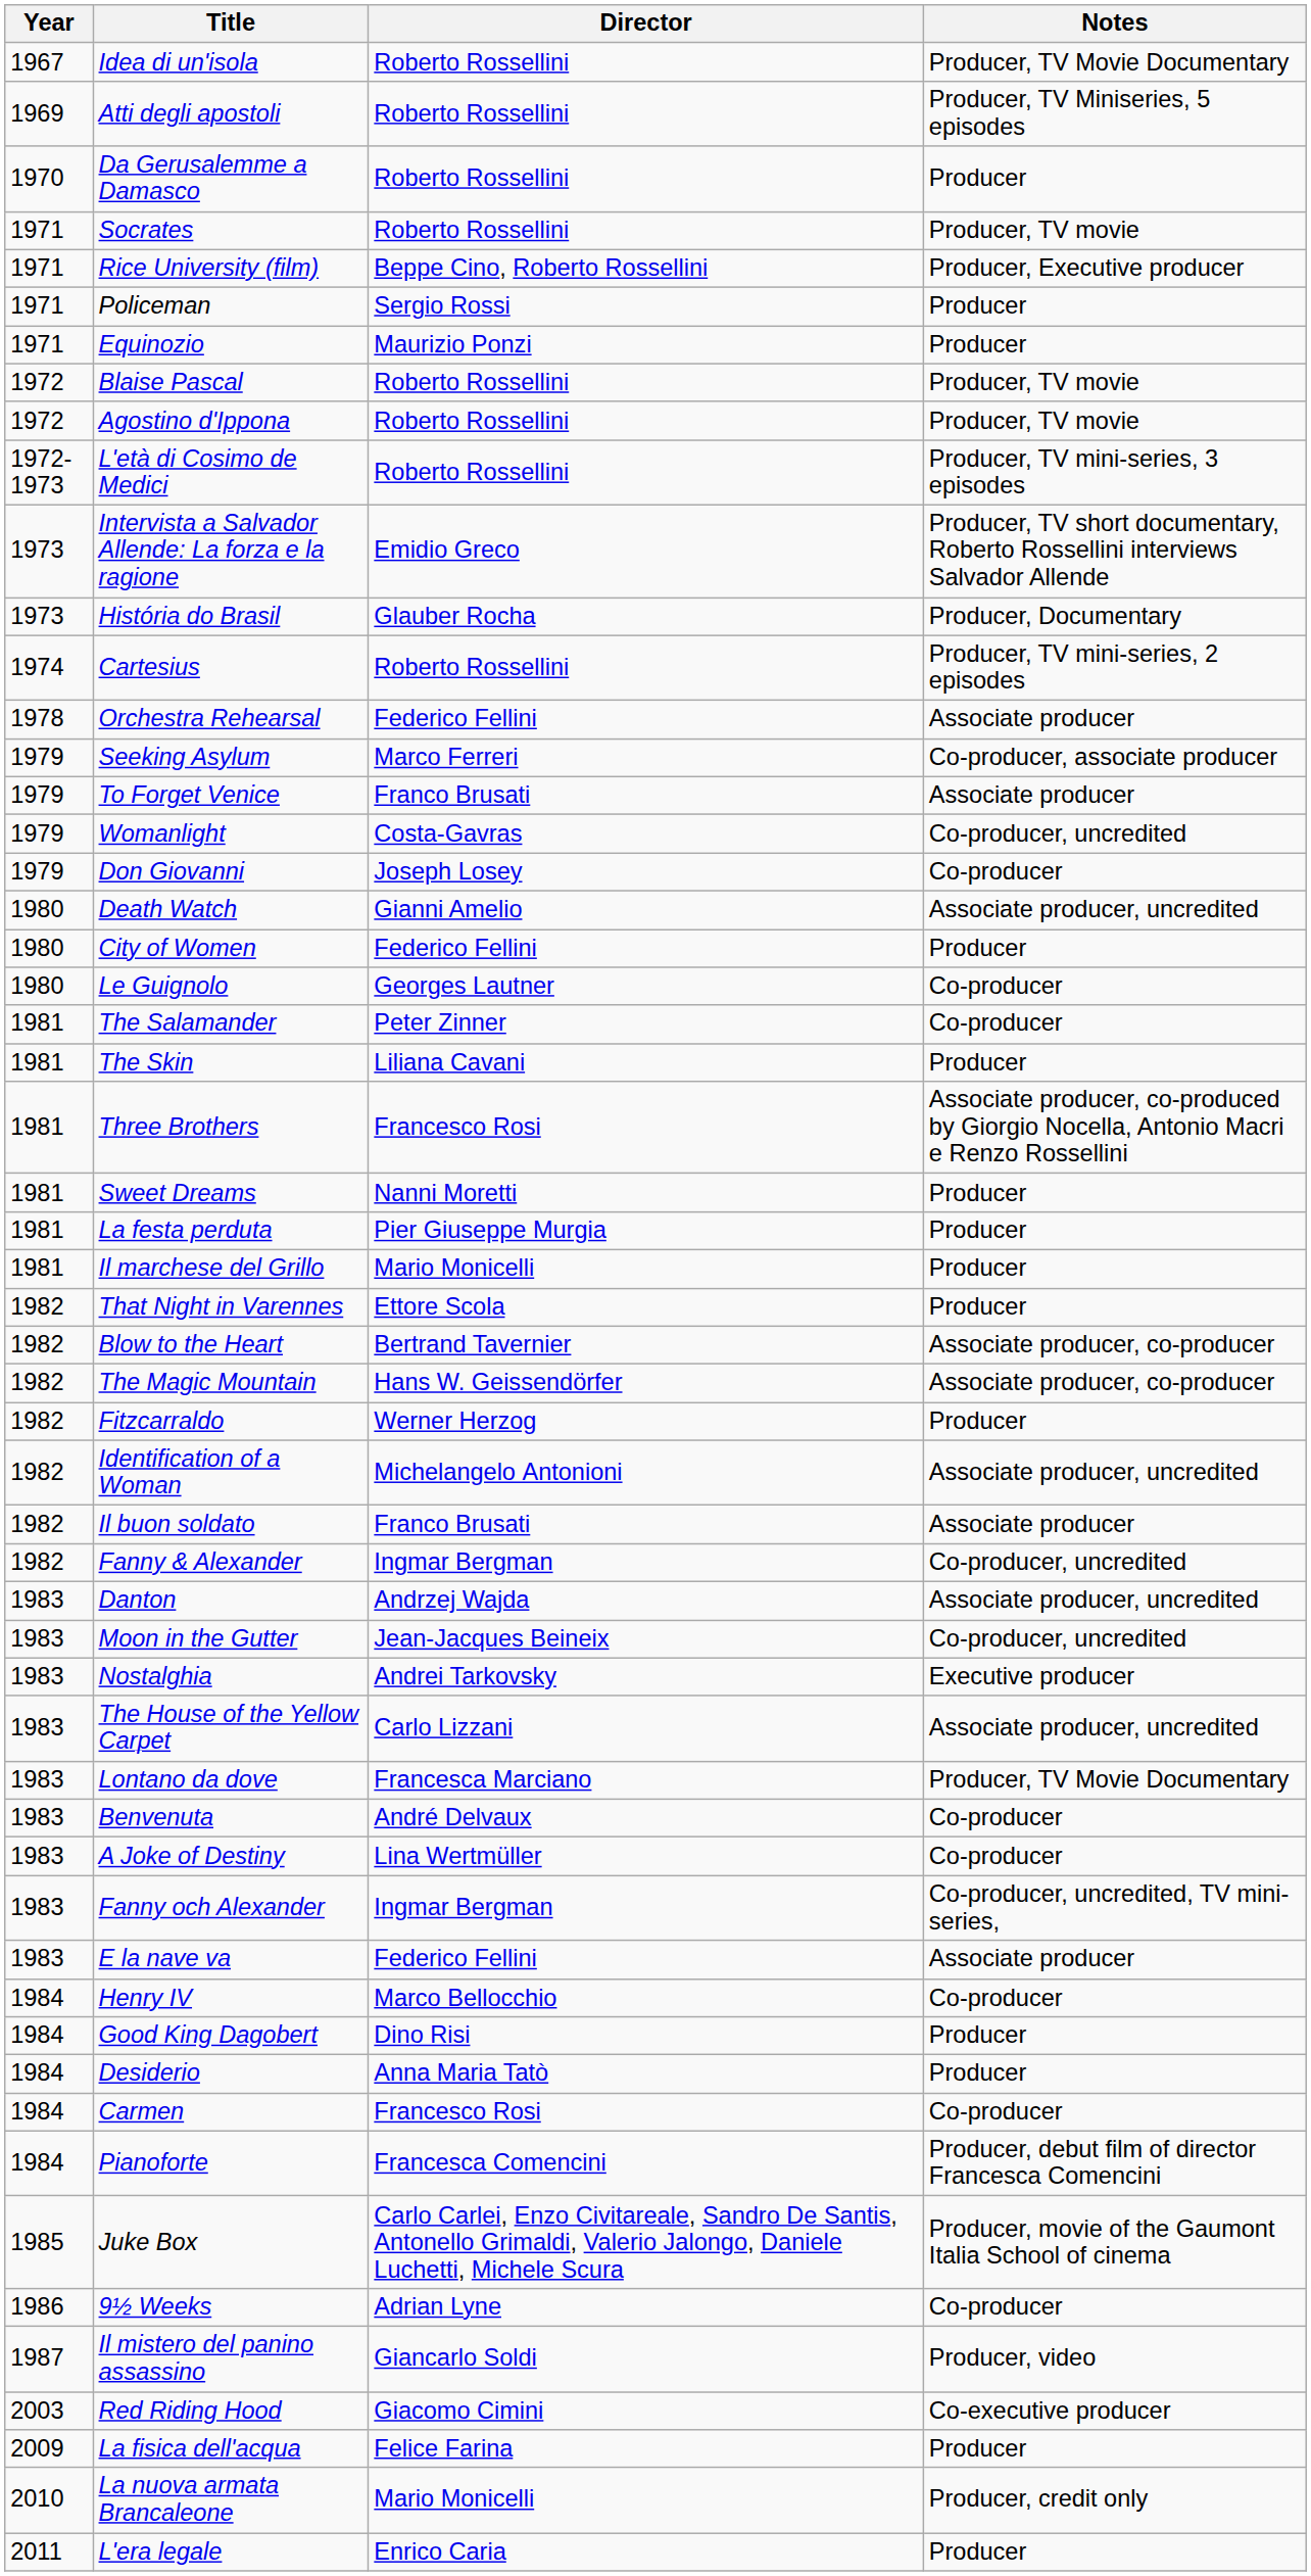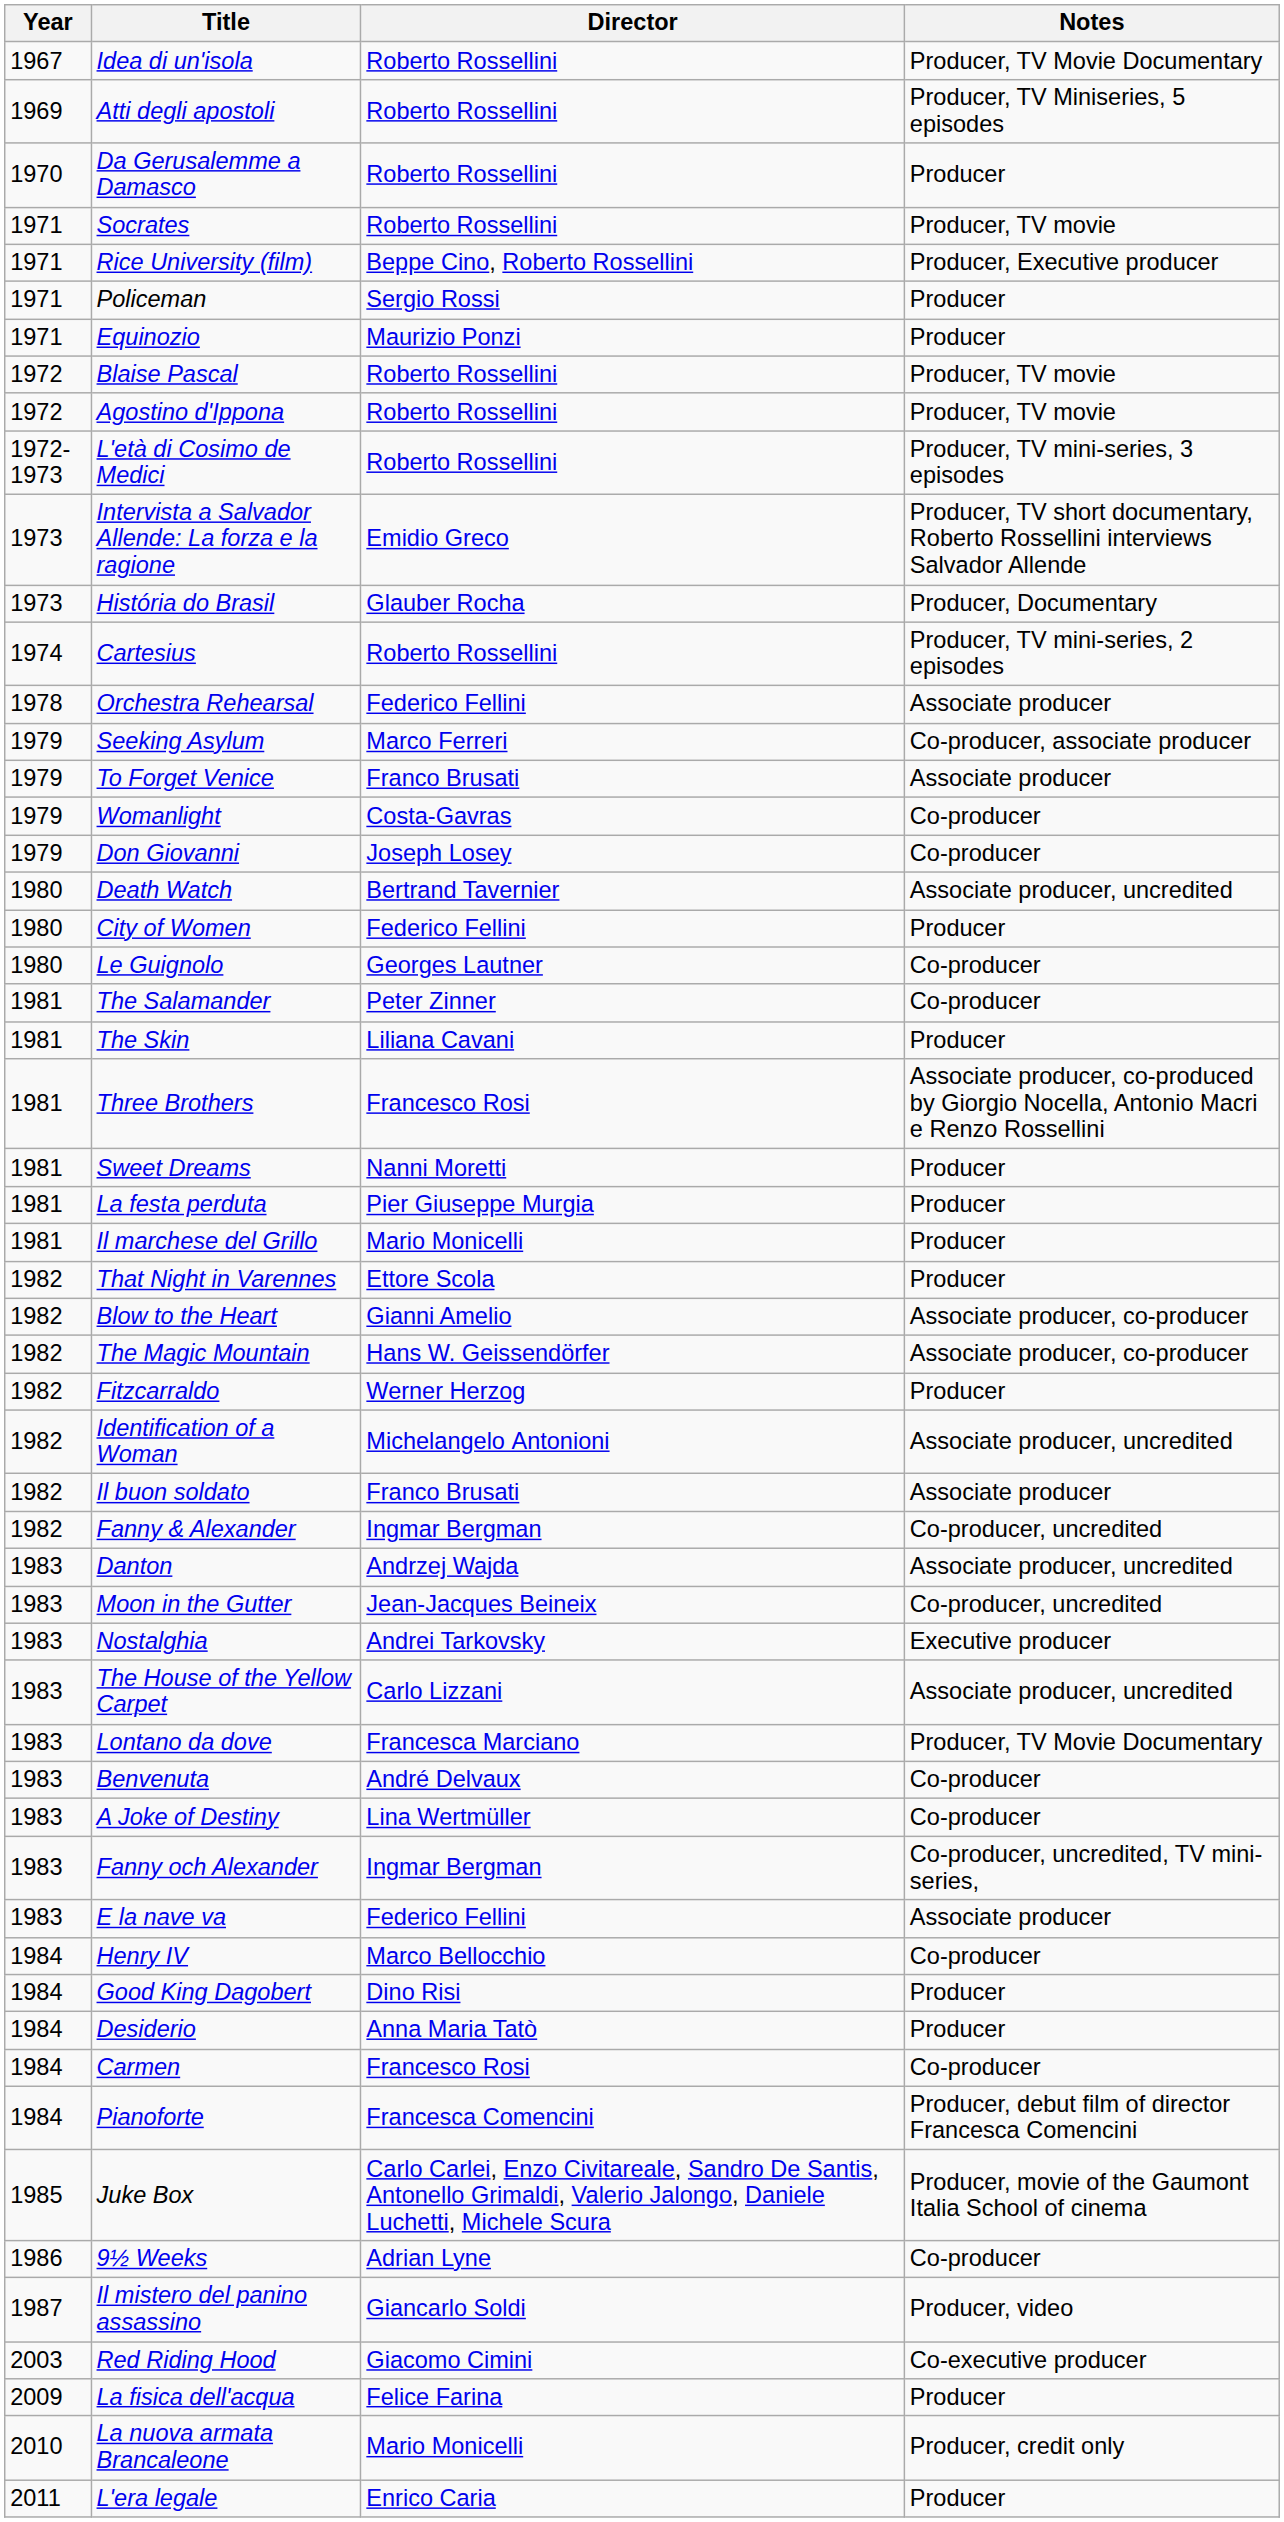Womanlight | Notes: Co-producer, uncredited -> Co-producer
Death Watch | Director: Gianni Amelio -> Bertrand Tavernier
Blow to the Heart | Director: Bertrand Tavernier -> Gianni Amelio
